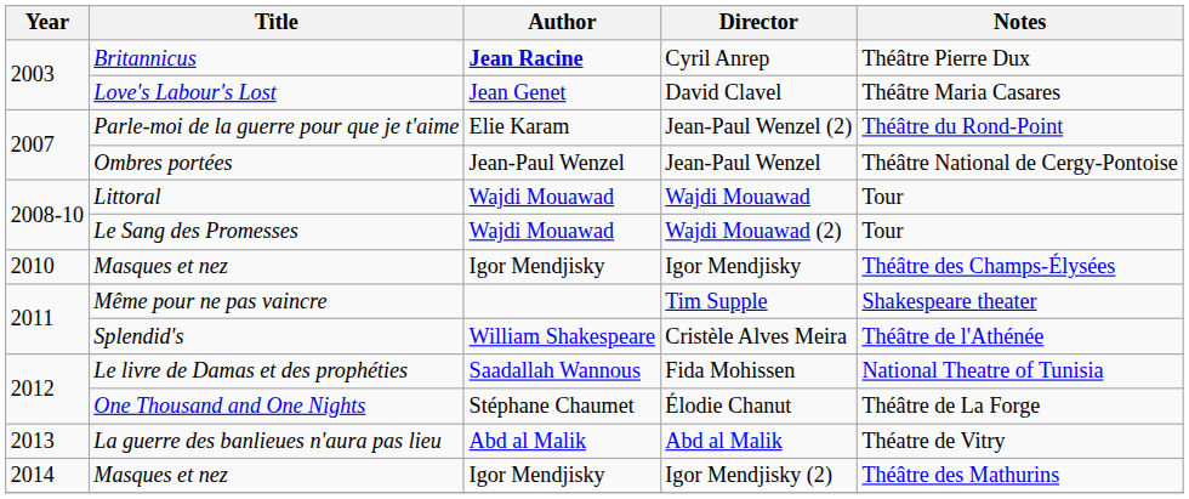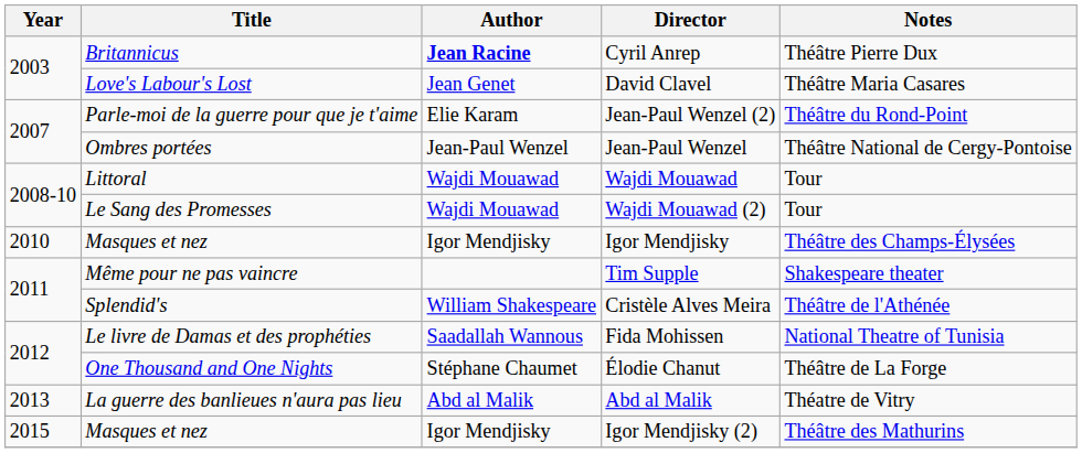Igor Mendjisky (2) | Year: 2014 -> 2015
